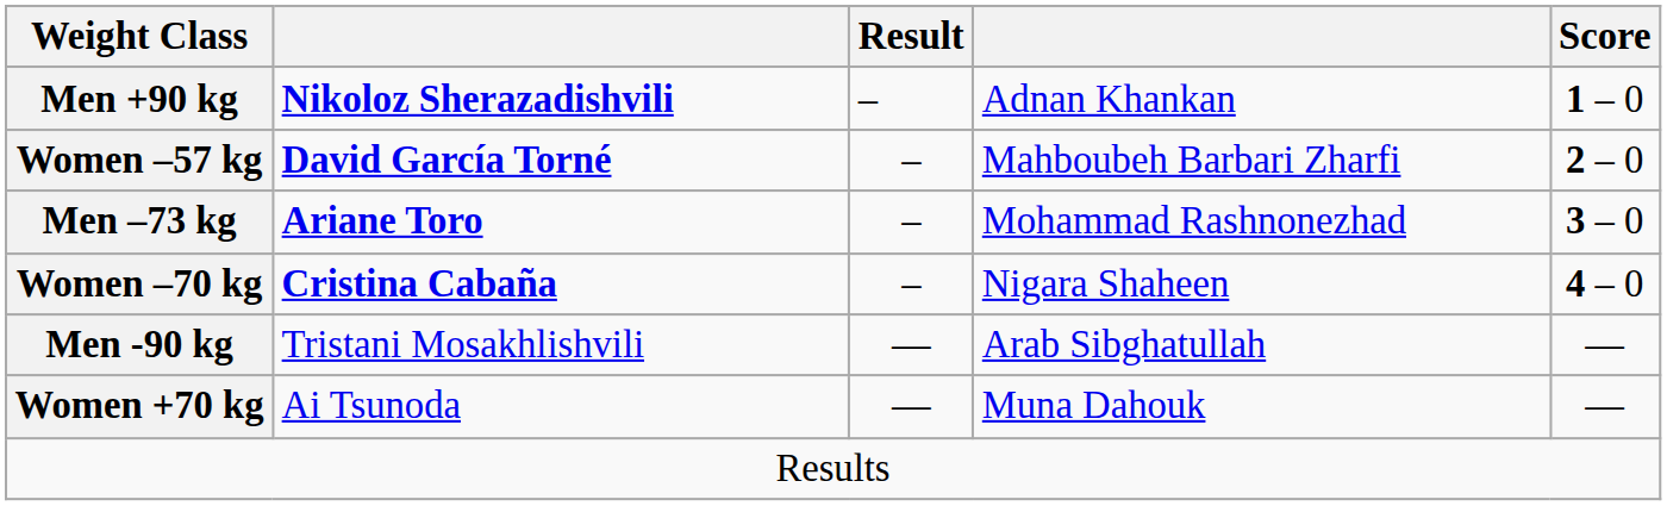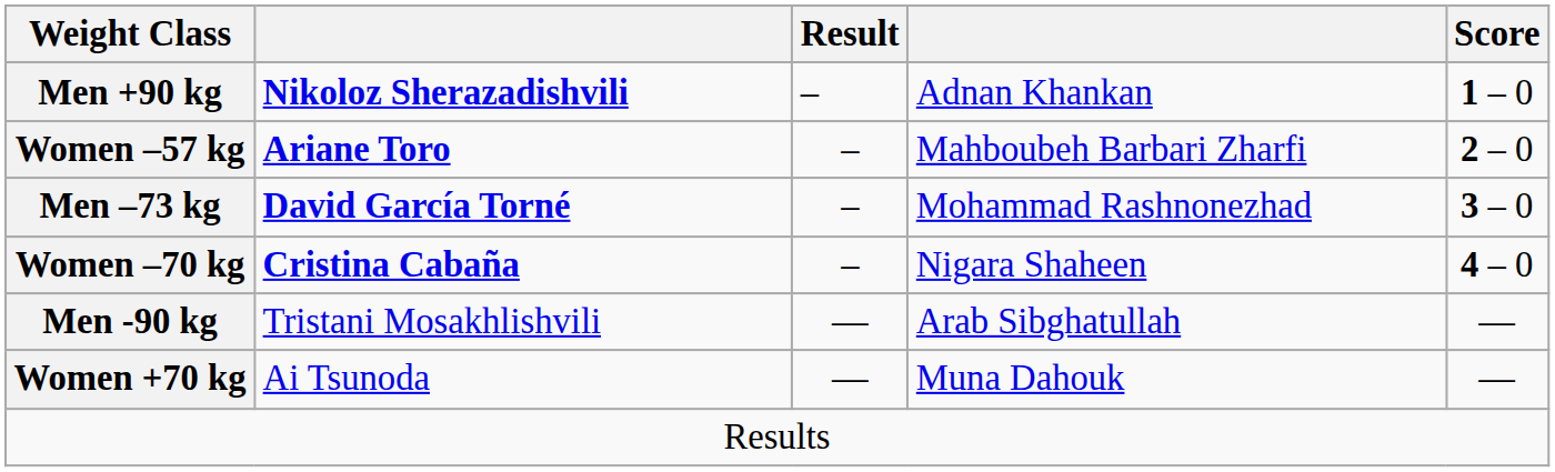Women –57 kg | column 2: David García Torné -> Ariane Toro
Men –73 kg | column 2: Ariane Toro -> David García Torné
